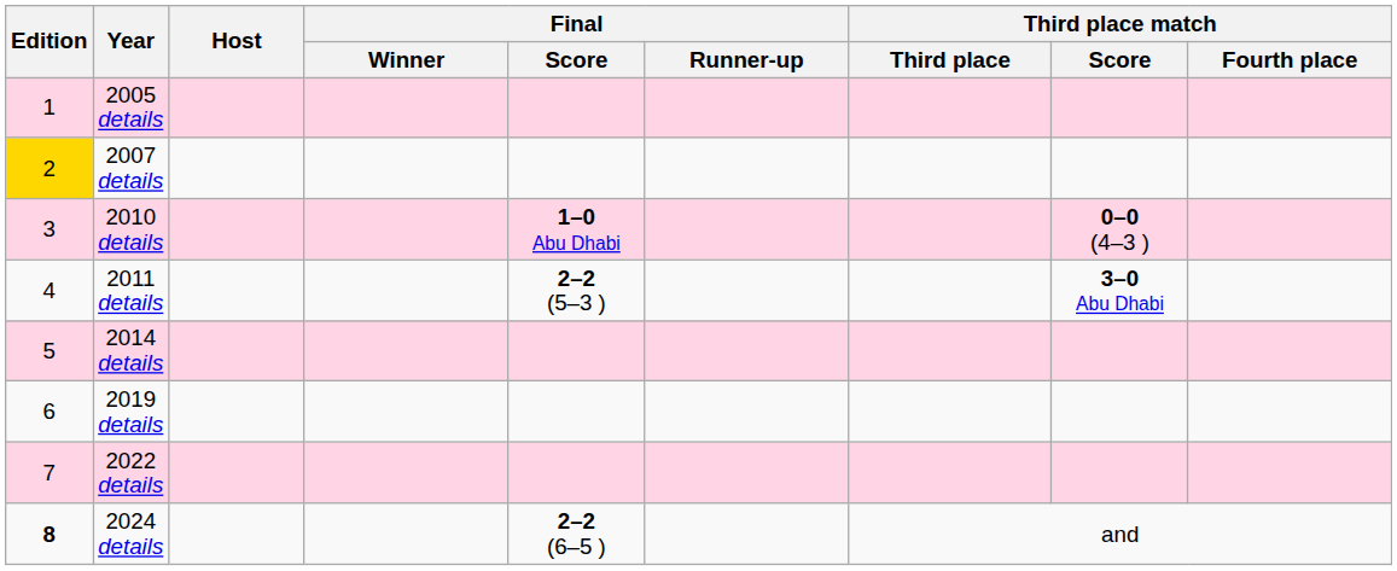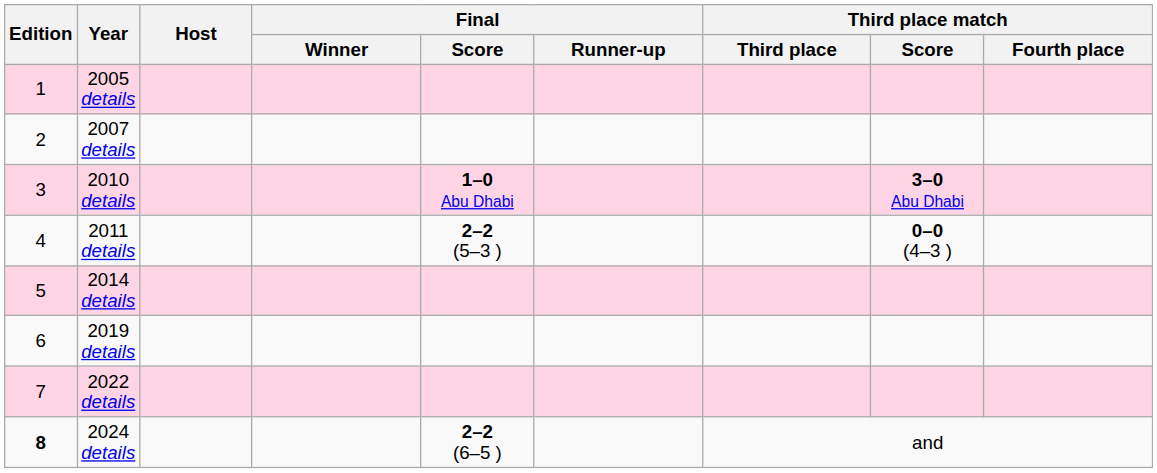2007 details | Edition: gold background -> no background
2010 details | Third place match / Score: 0–0 (4–3 ) -> 3–0 Abu Dhabi
2011 details | Third place match / Score: 3–0 Abu Dhabi -> 0–0 (4–3 )
